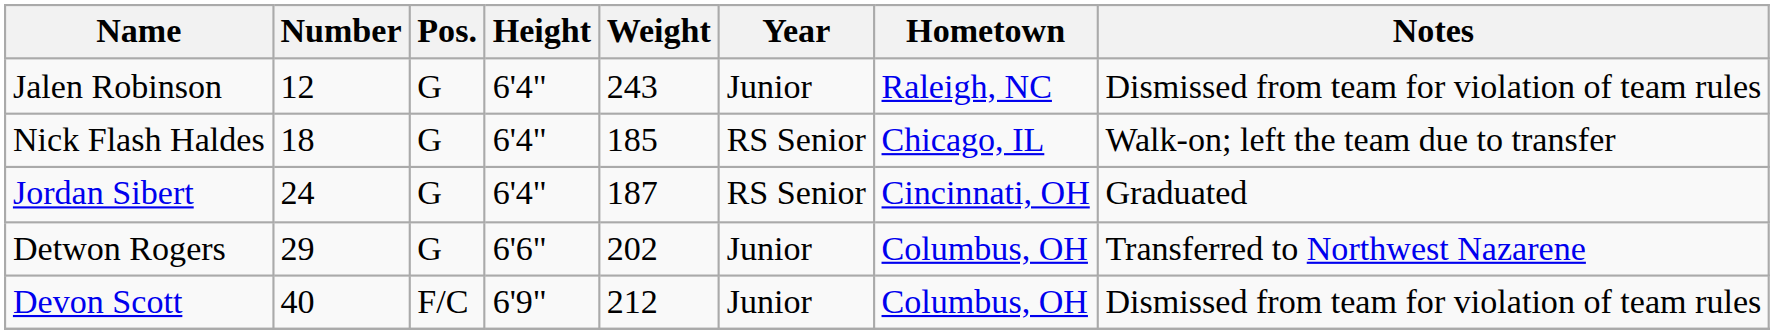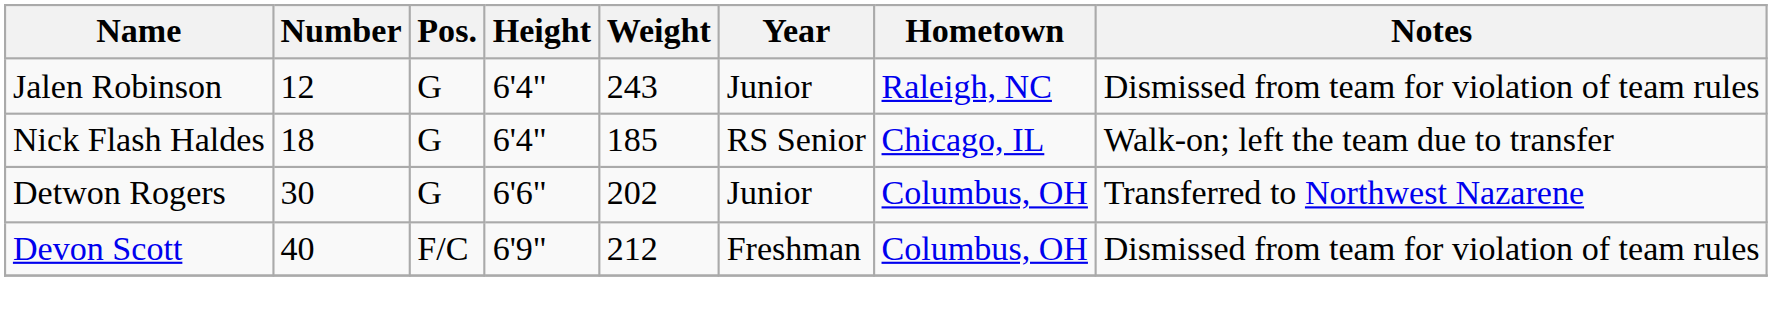- row: Jordan Sibert | 24 | G | 6'4" | 187 | RS Senior | Cincinnati, OH | Graduated
Detwon Rogers | Number: 29 -> 30
Devon Scott | Year: Junior -> Freshman
